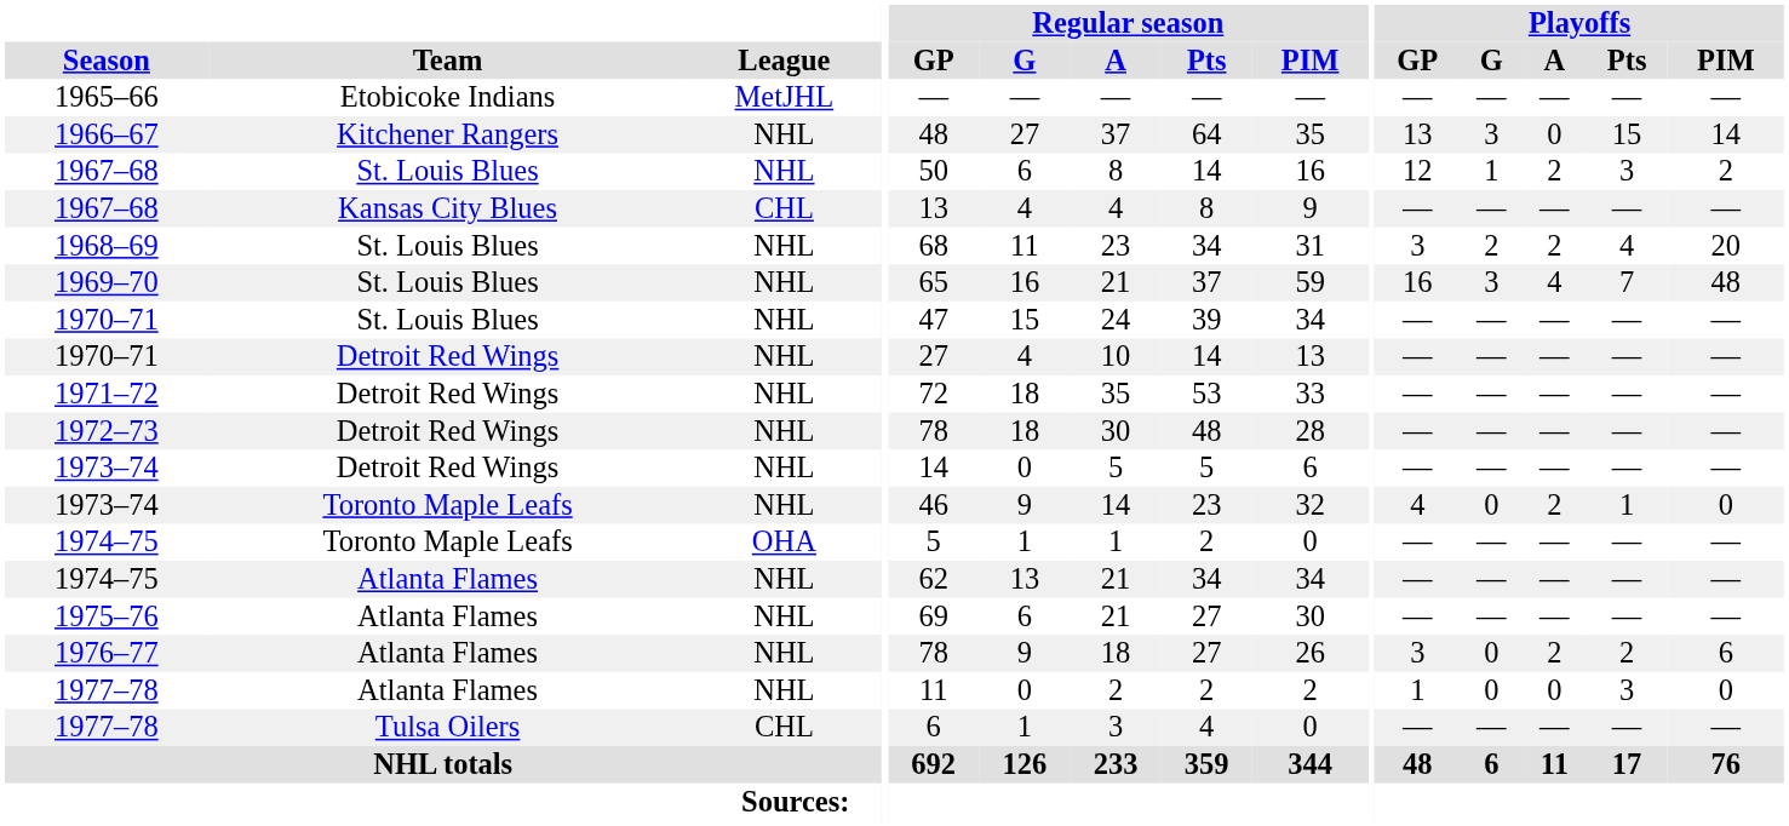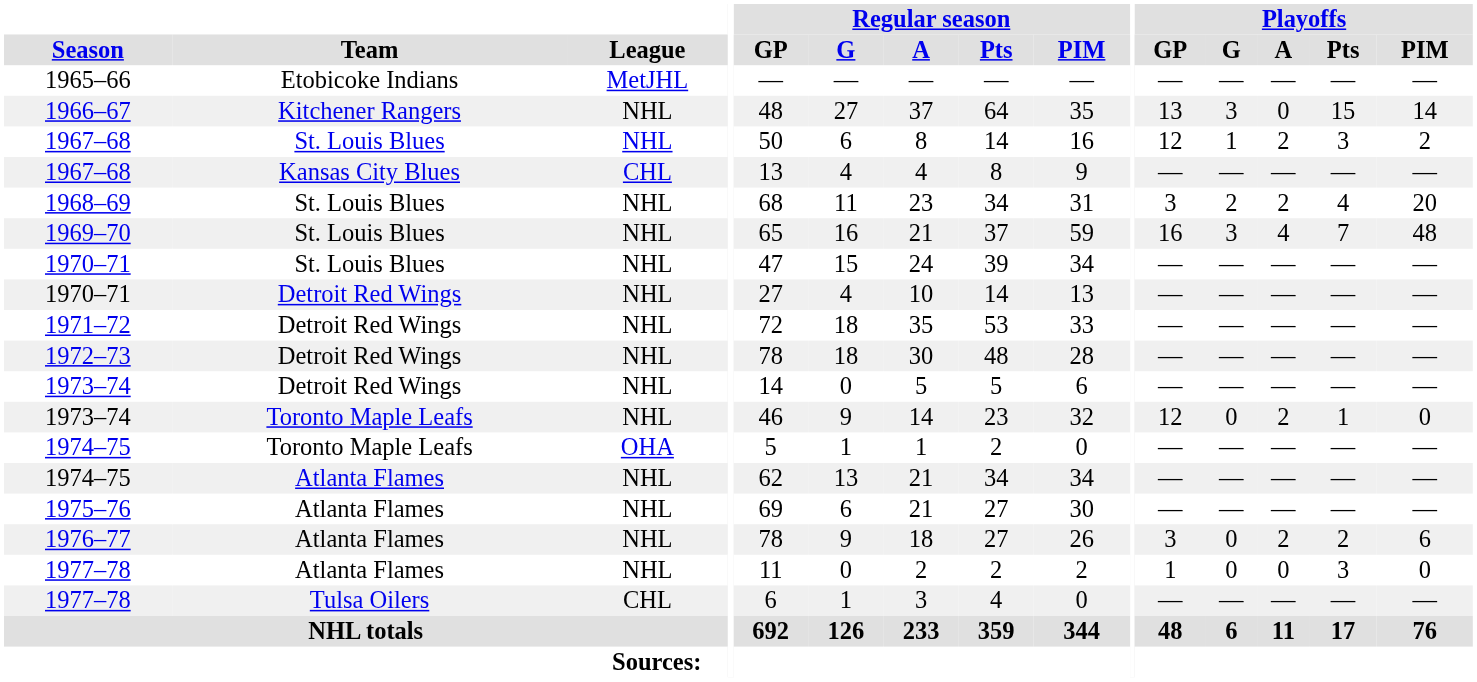1973–74 / Toronto Maple Leafs | Playoffs / GP: 4 -> 12
